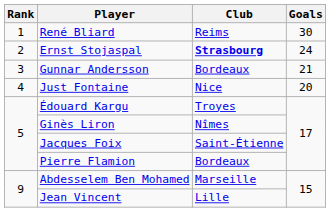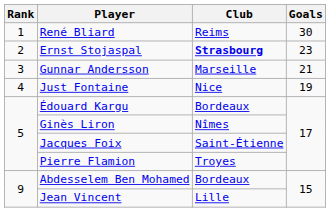Ernst Stojaspal | Goals: 24 -> 23
Gunnar Andersson | Club: Bordeaux -> Marseille
Just Fontaine | Goals: 20 -> 19
Édouard Kargu | Club: Troyes -> Bordeaux
Pierre Flamion | Club: Bordeaux -> Troyes
Abdesselem Ben Mohamed | Club: Marseille -> Bordeaux
